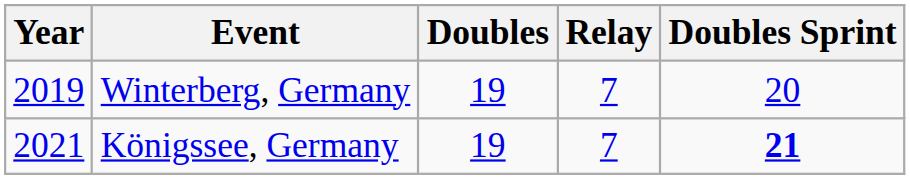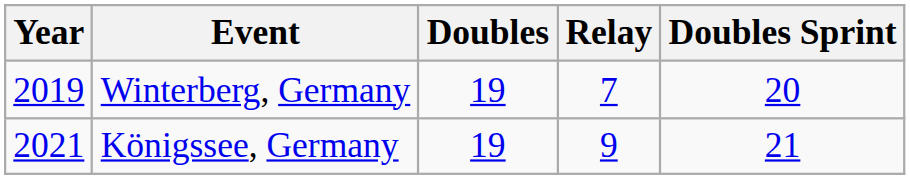Königssee, Germany | Relay: 7 -> 9
Königssee, Germany | Doubles Sprint: bold -> normal
